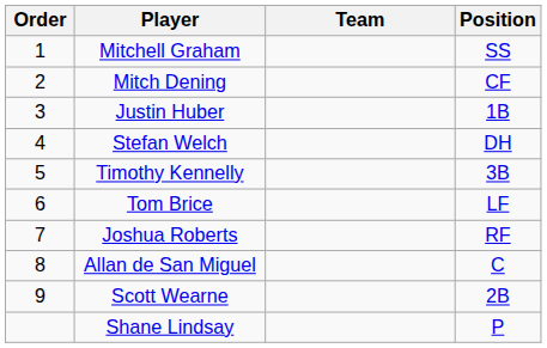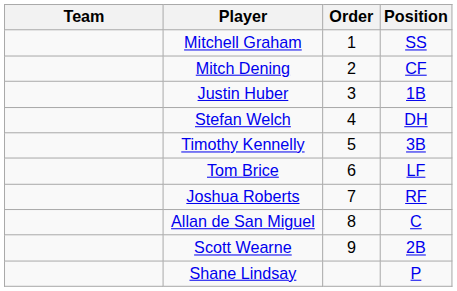columns swapped: Order <-> Team
